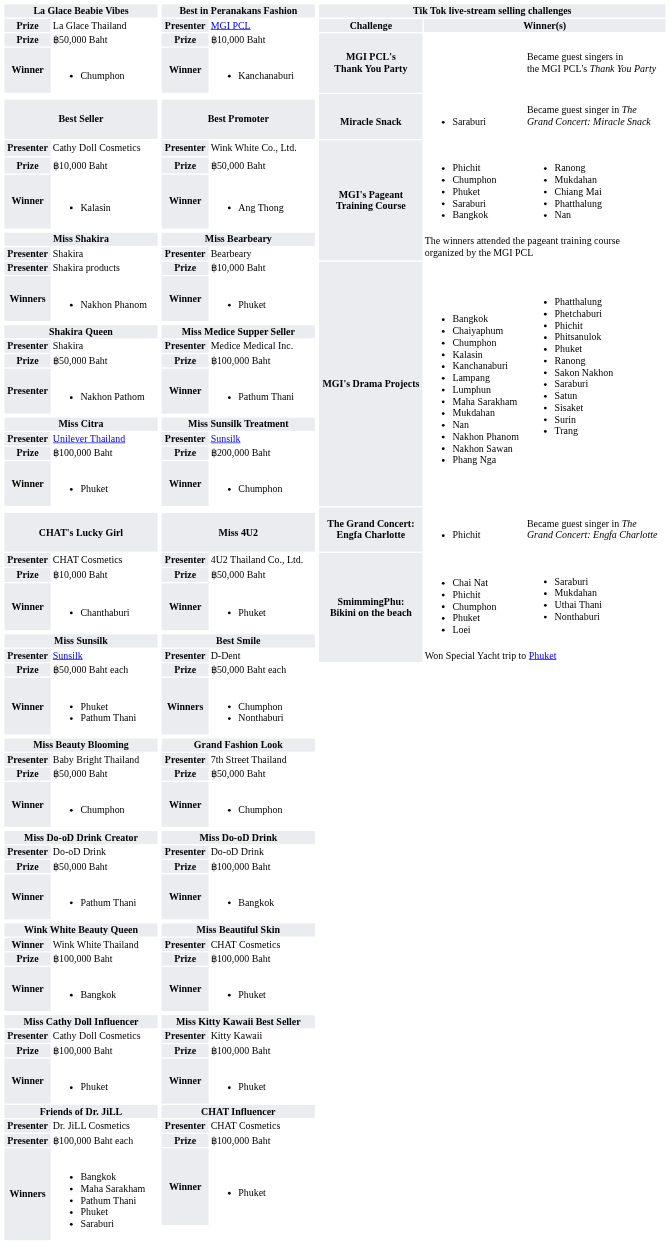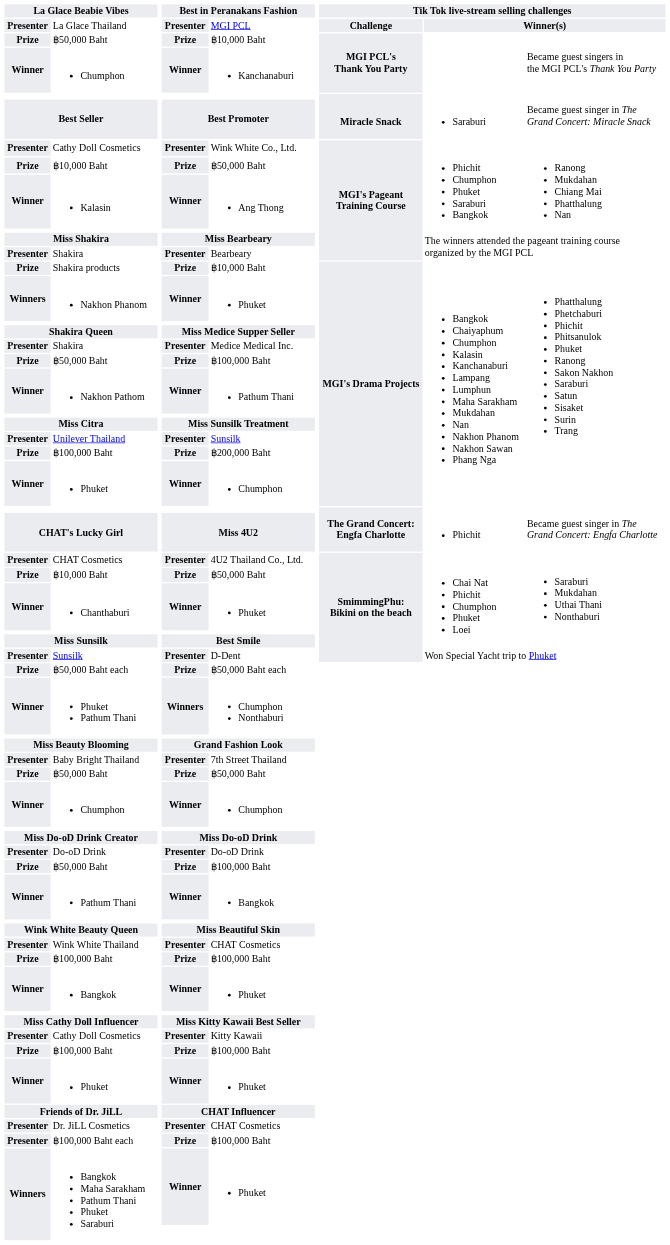La Glace Thailand | column 1: Prize -> Presenter
Shakira products | column 1: Presenter -> Prize
Nakhon Pathom | column 1: Presenter -> Winner
Wink White Thailand | column 1: Winner -> Presenter
